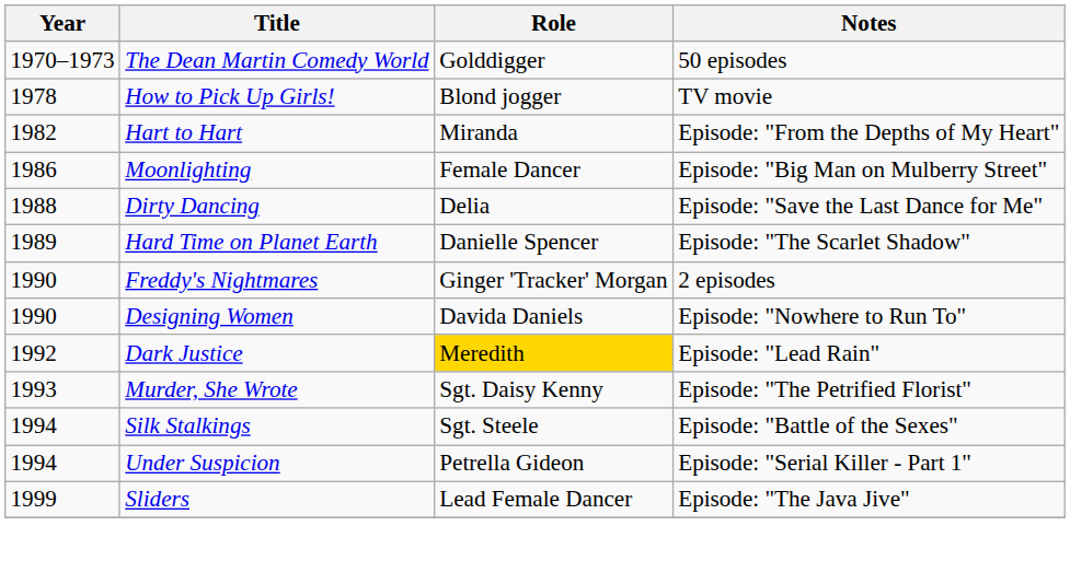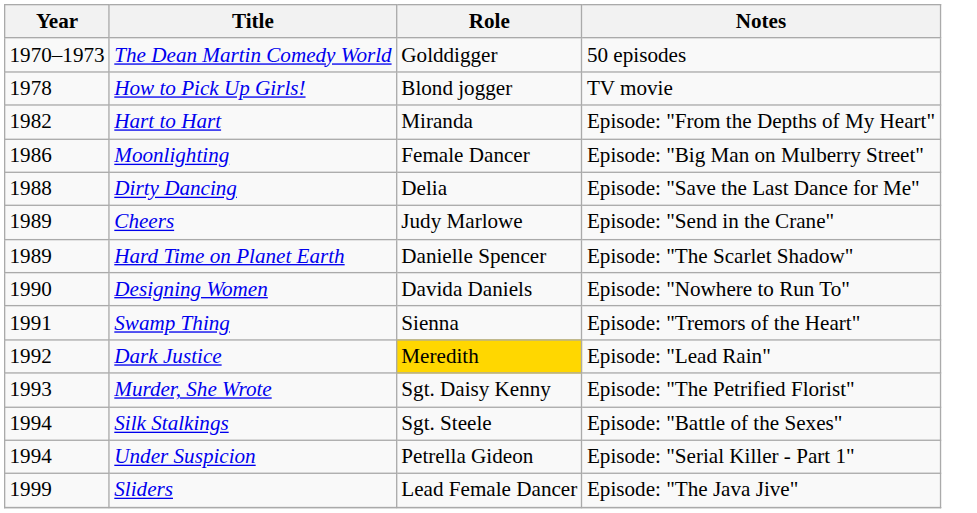+ row: 1989 | Cheers | Judy Marlowe | Episode: "Send in the Crane"
- row: 1990 | Freddy's Nightmares | Ginger 'Tracker' Morgan | 2 episodes
+ row: 1991 | Swamp Thing | Sienna | Episode: "Tremors of the Heart"
